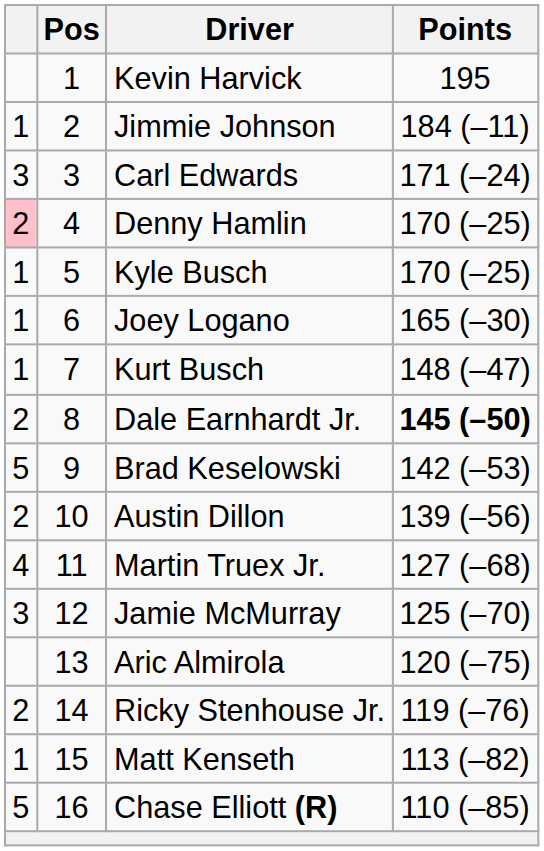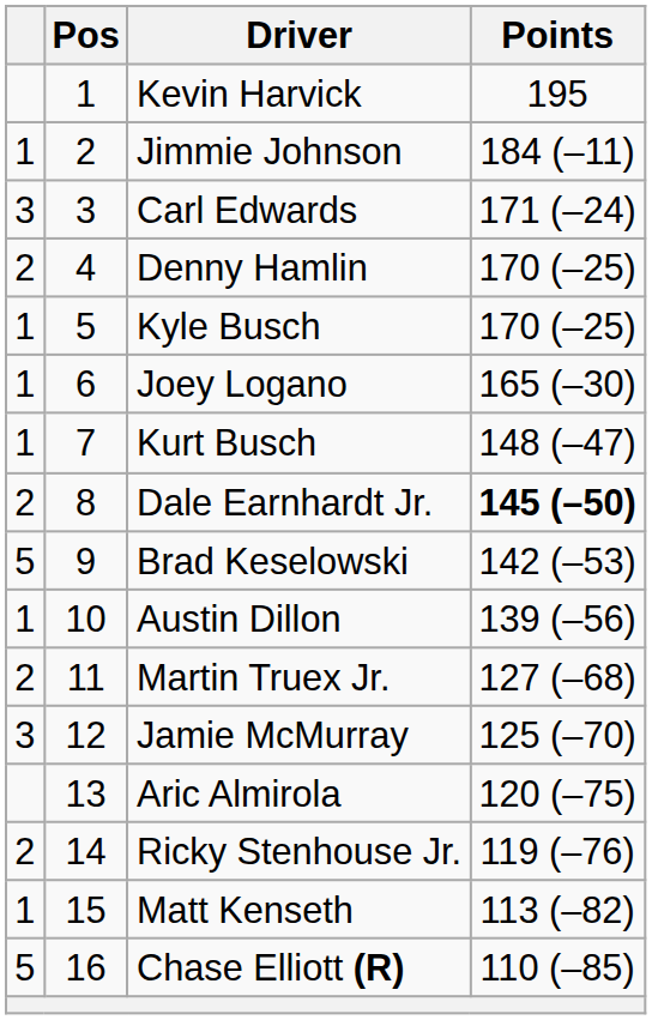Denny Hamlin | column 1: pink background -> no background
Austin Dillon | column 1: 2 -> 1
Martin Truex Jr. | column 1: 4 -> 2
